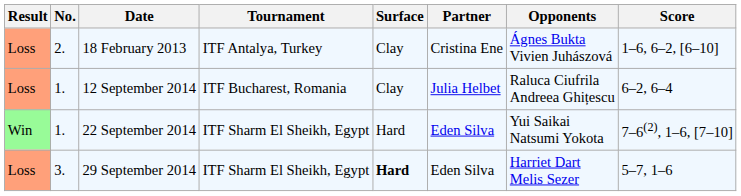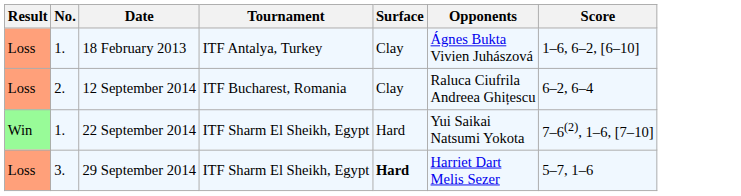- column: Partner | Cristina Ene | Julia Helbet | Eden Silva | Eden Silva
18 February 2013 | No.: 2. -> 1.
12 September 2014 | No.: 1. -> 2.
